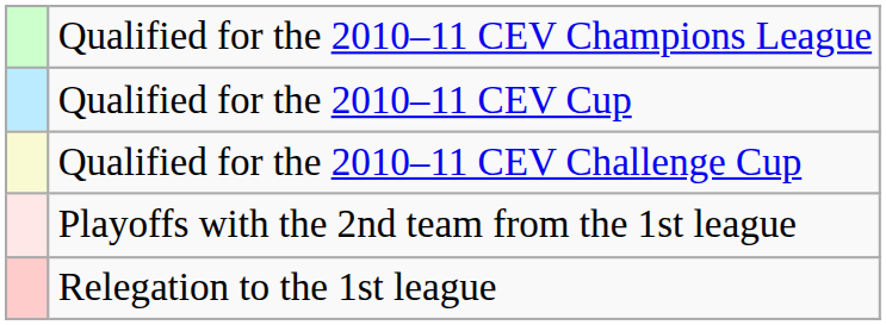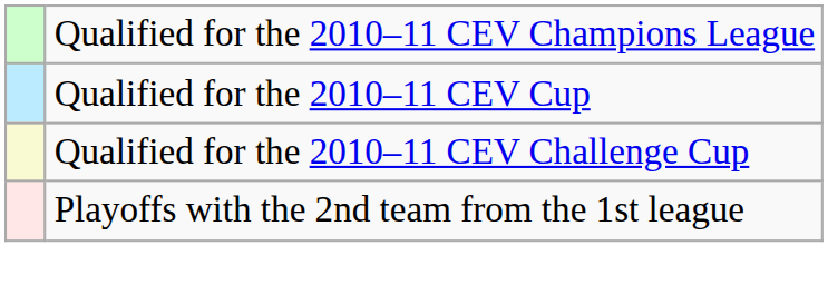- row: Relegation to the 1st league
